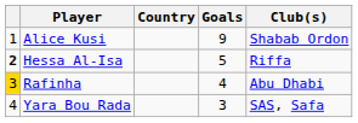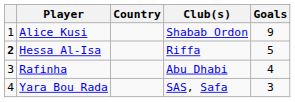columns swapped: Goals <-> Club(s)
Rafinha | column 1: gold background -> no background
